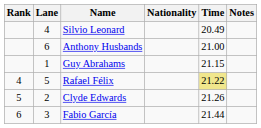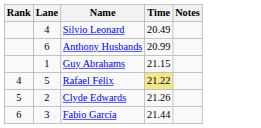- column: Nationality
Anthony Husbands | Time: 21.00 -> 20.99
